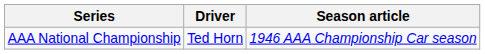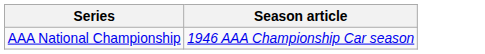- column: Driver | Ted Horn
